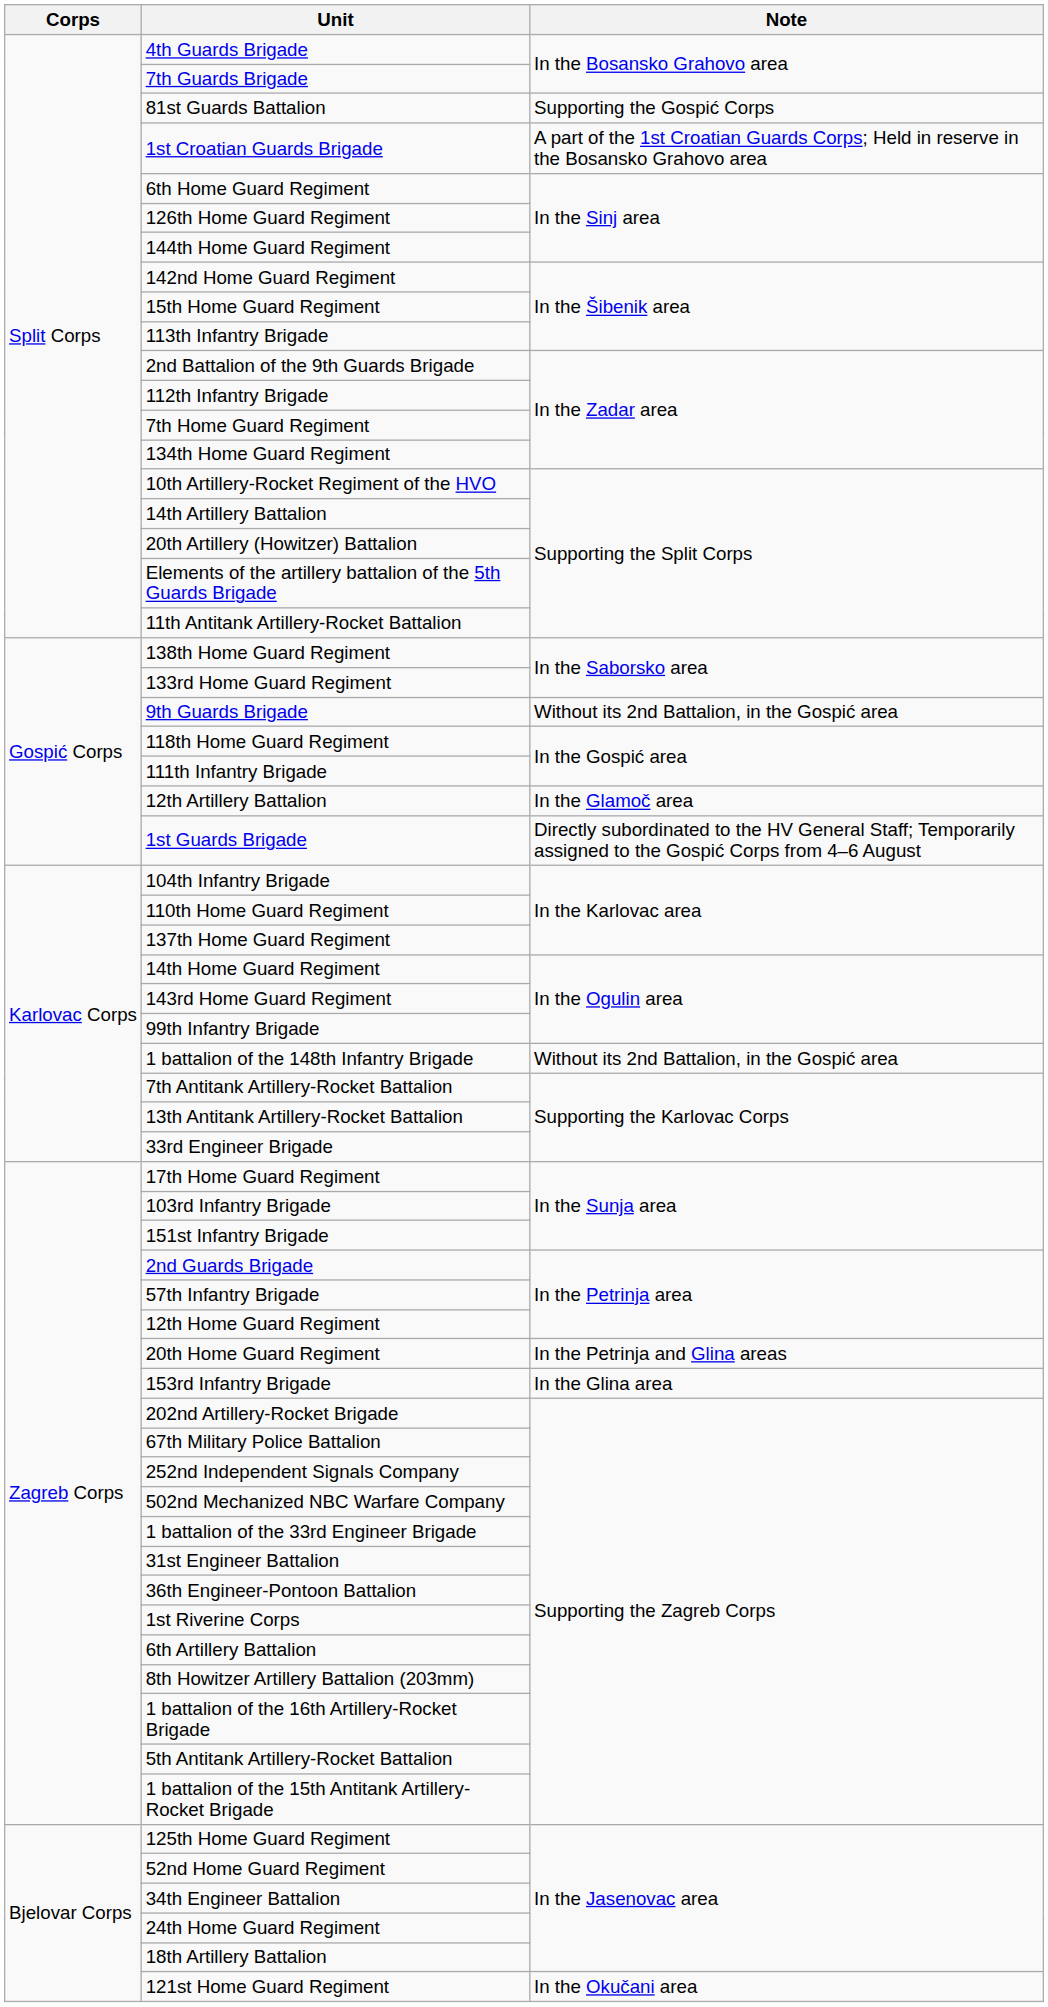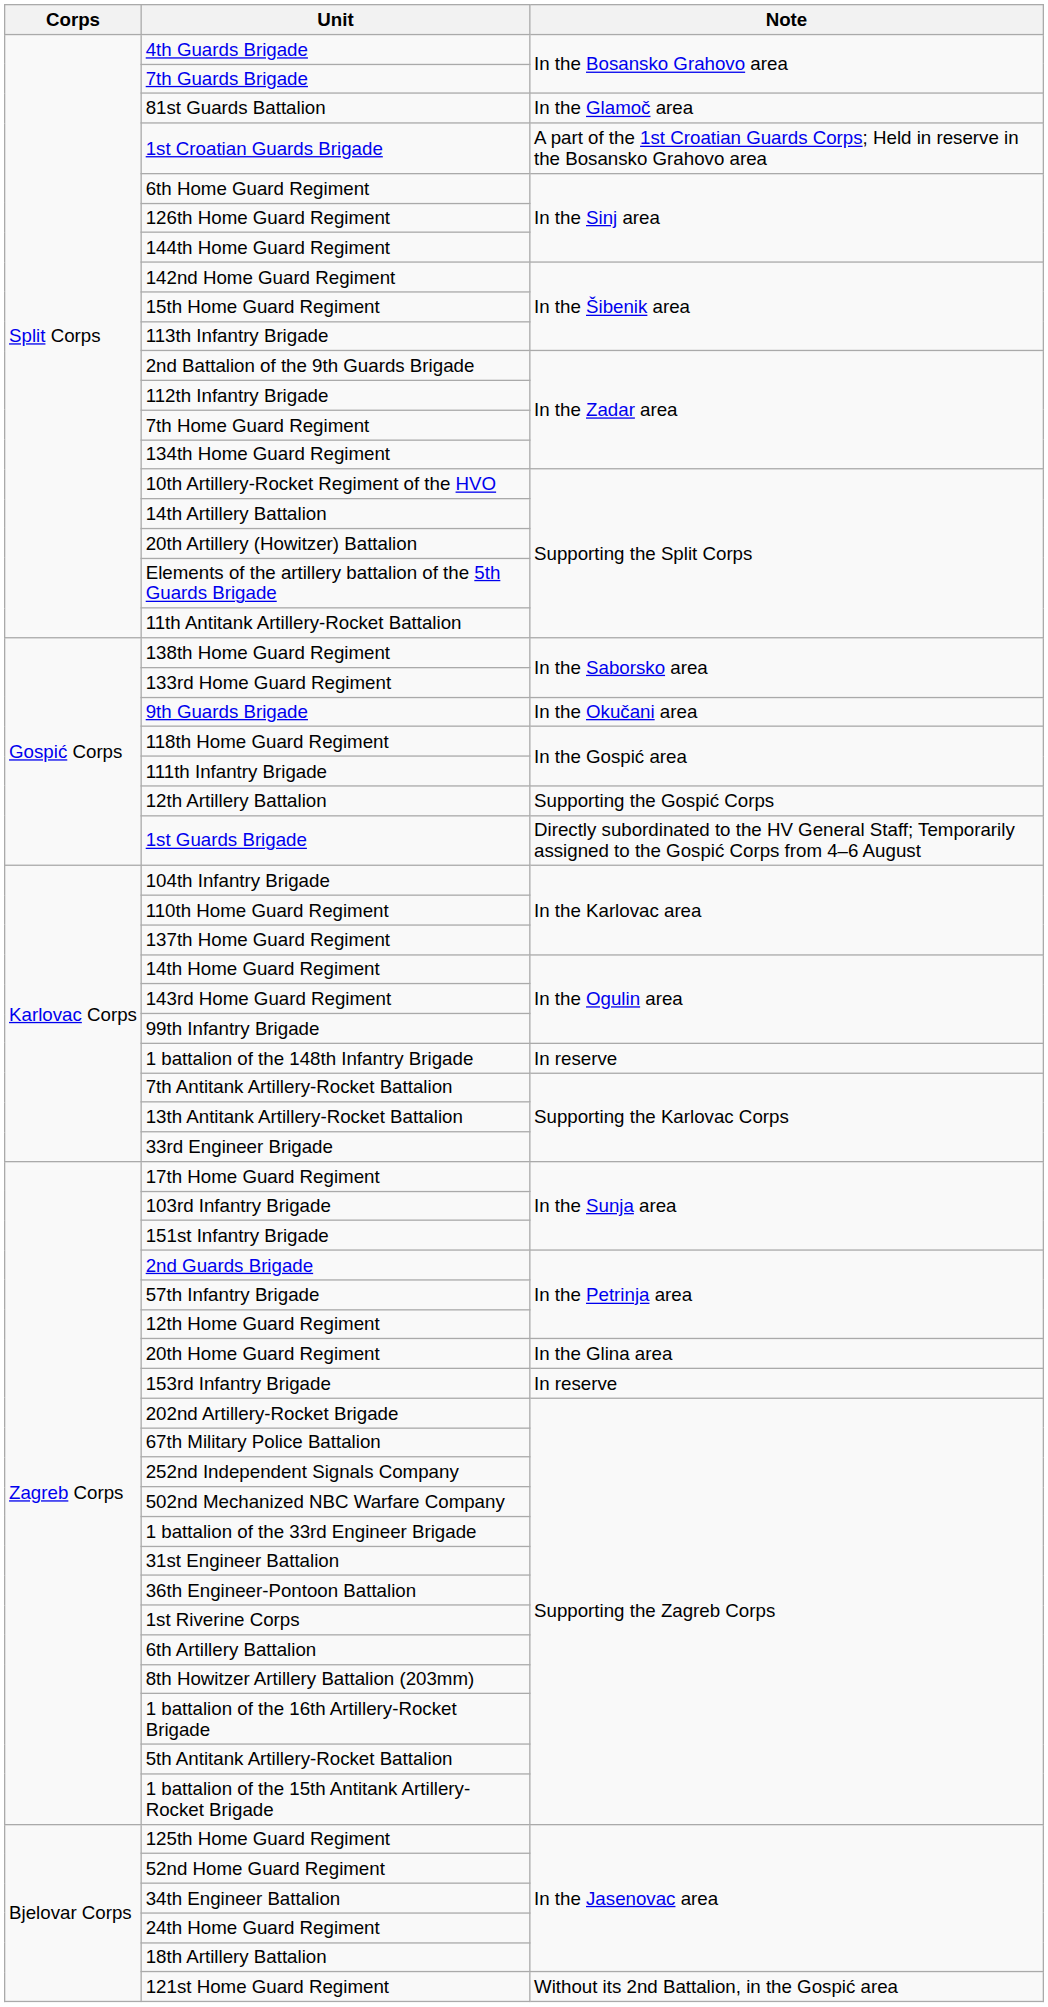81st Guards Battalion | Note: Supporting the Gospić Corps -> In the Glamoč area
9th Guards Brigade | Note: Without its 2nd Battalion, in the Gospić area -> In the Okučani area
12th Artillery Battalion | Note: In the Glamoč area -> Supporting the Gospić Corps
1 battalion of the 148th Infantry Brigade | Note: Without its 2nd Battalion, in the Gospić area -> In reserve
20th Home Guard Regiment | Note: In the Petrinja and Glina areas -> In the Glina area
153rd Infantry Brigade | Note: In the Glina area -> In reserve
121st Home Guard Regiment | Note: In the Okučani area -> Without its 2nd Battalion, in the Gospić area
